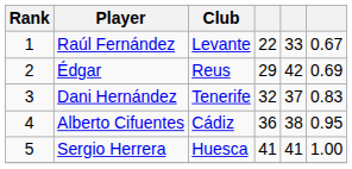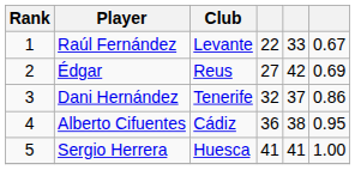Édgar | column 4: 29 -> 27
Dani Hernández | column 6: 0.83 -> 0.86
